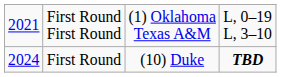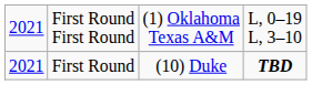First Round | column 1: 2024 -> 2021
